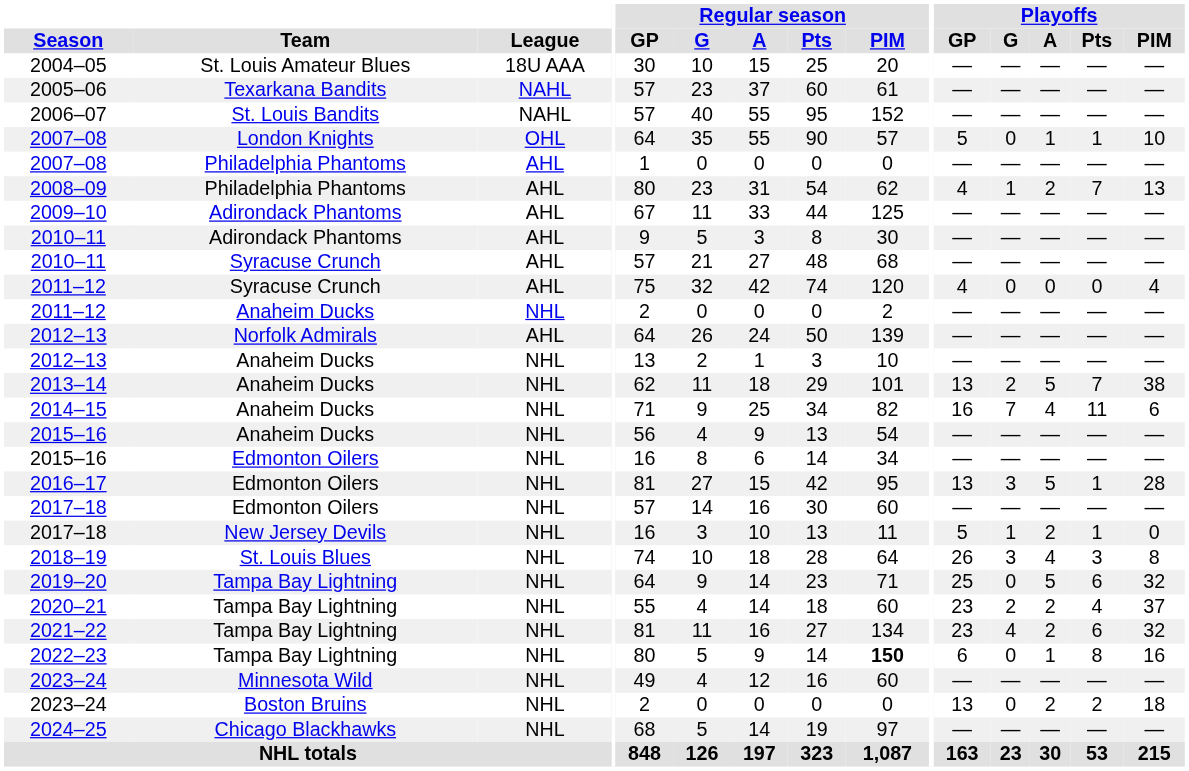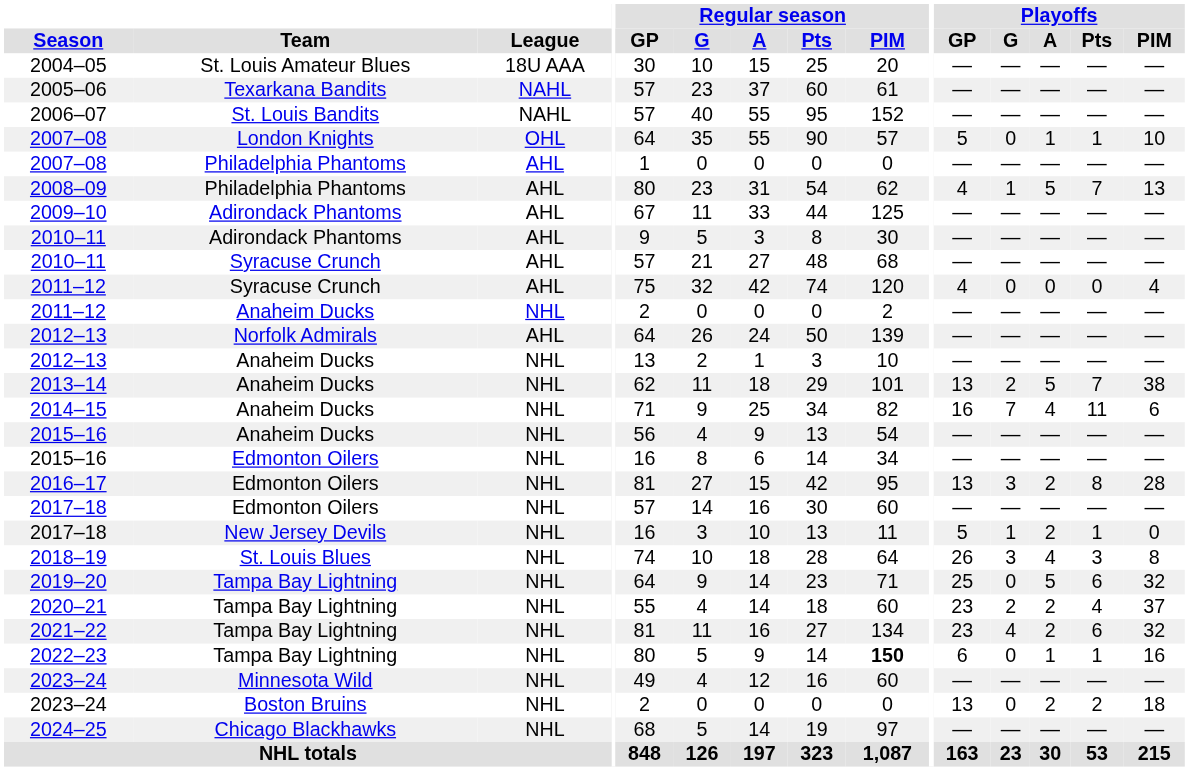2008–09 | Playoffs / A: 2 -> 5
2016–17 | Playoffs / A: 5 -> 2
2016–17 | Playoffs / Pts: 1 -> 8
2022–23 | Playoffs / Pts: 8 -> 1
